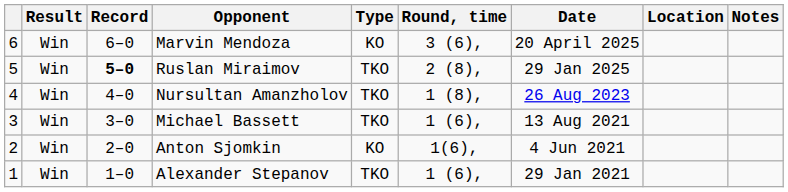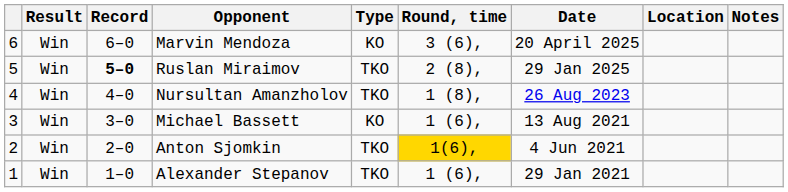Michael Bassett | Type: TKO -> KO
Anton Sjomkin | Type: KO -> TKO
Anton Sjomkin | Round, time: no background -> gold background
